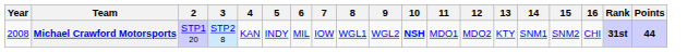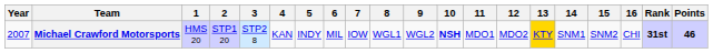+ column: 1 | HMS 20
Michael Crawford Motorsports | Year: 2008 -> 2007
Michael Crawford Motorsports | 13: no background -> gold background
Michael Crawford Motorsports | Points: 44 -> 46
